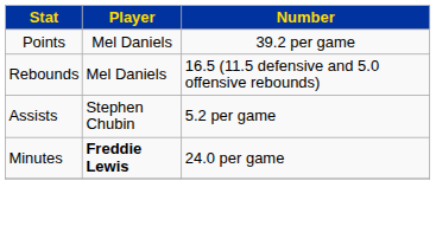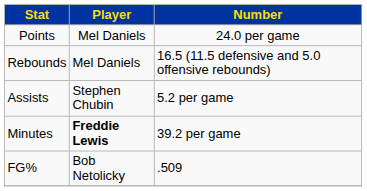Points | Number: 39.2 per game -> 24.0 per game
Minutes | Number: 24.0 per game -> 39.2 per game
+ row: FG% | Bob Netolicky | .509
